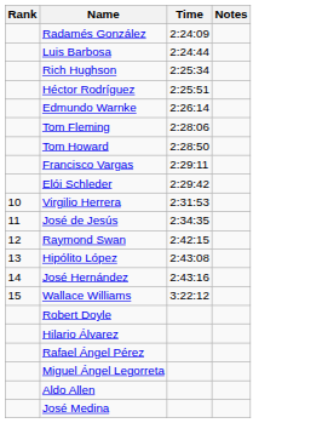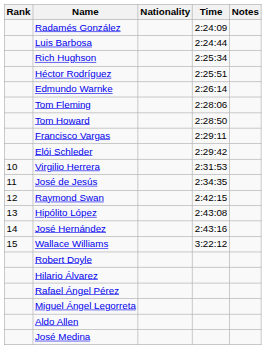+ column: Nationality
